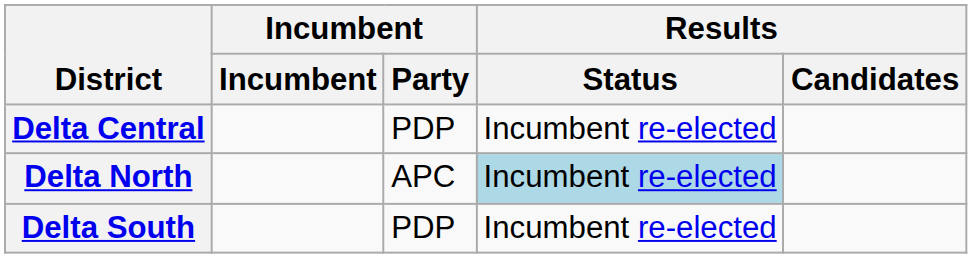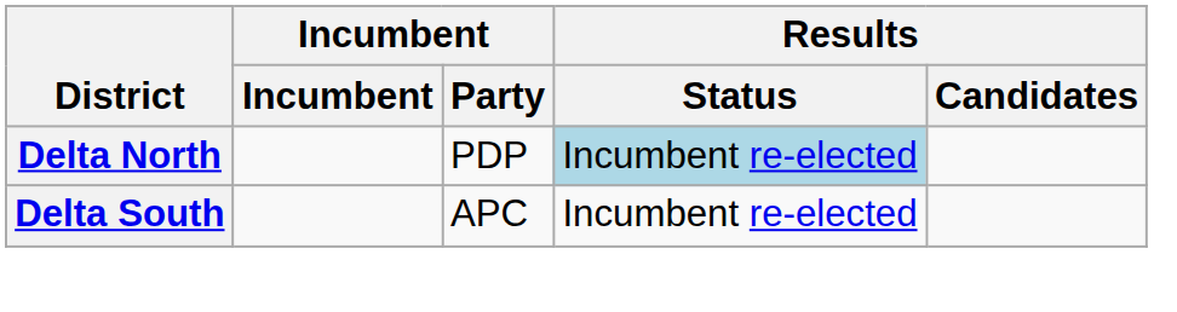- row: Delta Central | PDP | Incumbent re-elected
Delta North | Incumbent / Party: APC -> PDP
Delta South | Incumbent / Party: PDP -> APC
